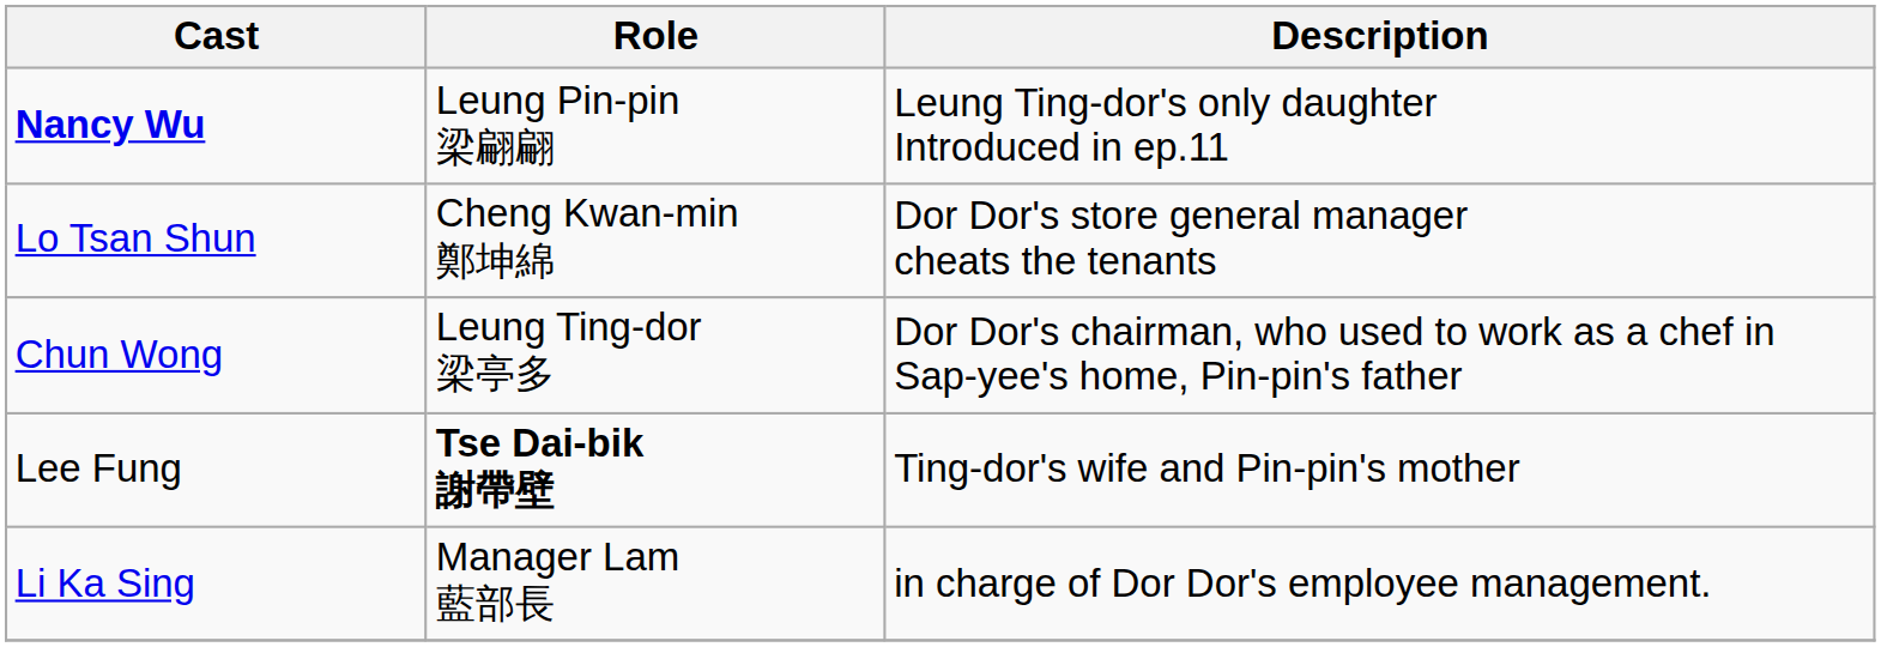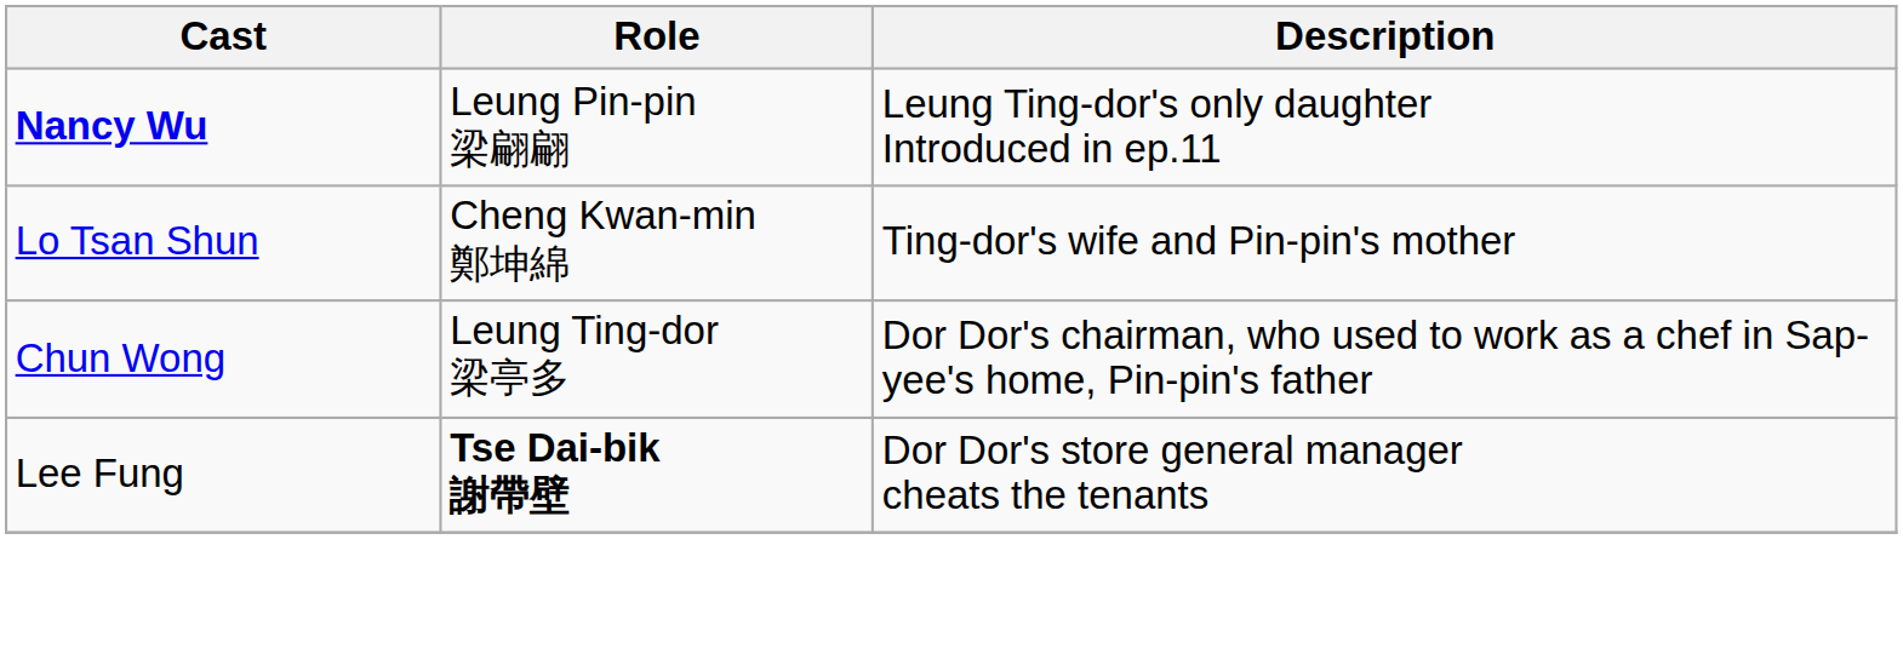Lo Tsan Shun | Description: Dor Dor's store general manager cheats the tenants -> Ting-dor's wife and Pin-pin's mother
Lee Fung | Description: Ting-dor's wife and Pin-pin's mother -> Dor Dor's store general manager cheats the tenants
- row: Li Ka Sing | Manager Lam 藍部長 | in charge of Dor Dor's employee management.
